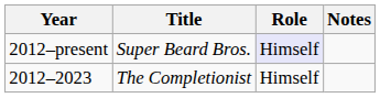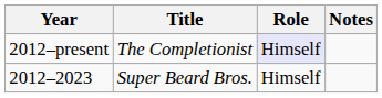2012–present | Title: Super Beard Bros. -> The Completionist
2012–2023 | Title: The Completionist -> Super Beard Bros.
